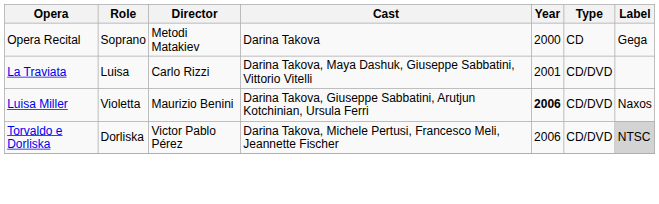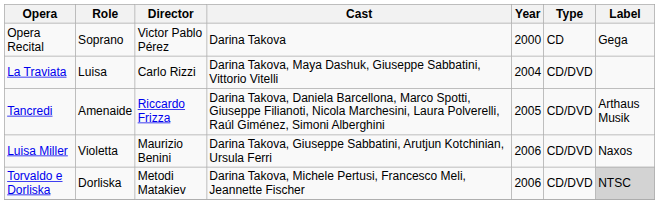Opera Recital | Director: Metodi Matakiev -> Victor Pablo Pérez
La Traviata | Year: 2001 -> 2004
+ row: Tancredi | Amenaide | Riccardo Frizza | Darina Takova, Daniela Barcellona, Marco Spotti, Giuseppe Filianoti, Nicola Marchesini, Laura Polverelli, Raúl Giménez, Simoni Alberghini | 2005 | CD/DVD | Arthaus Musik
Luisa Miller | Year: bold -> normal
Torvaldo e Dorliska | Director: Victor Pablo Pérez -> Metodi Matakiev
